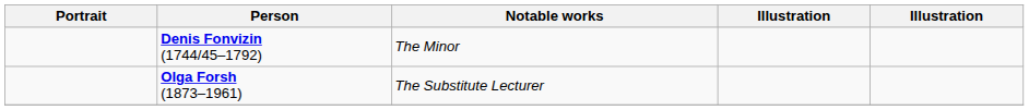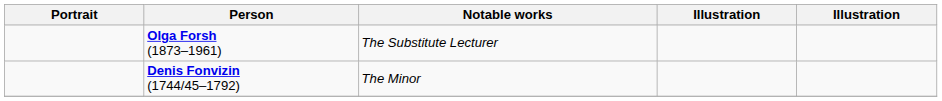rows swapped: Denis Fonvizin (1744/45–1792) <-> Olga Forsh (1873–1961)
